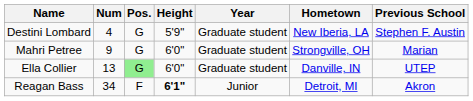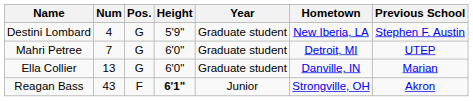Mahri Petree | Num: 9 -> 7
Mahri Petree | Hometown: Strongville, OH -> Detroit, MI
Mahri Petree | Previous School: Marian -> UTEP
Ella Collier | Pos.: lightgreen background -> no background
Ella Collier | Previous School: UTEP -> Marian
Reagan Bass | Num: 34 -> 43
Reagan Bass | Hometown: Detroit, MI -> Strongville, OH
